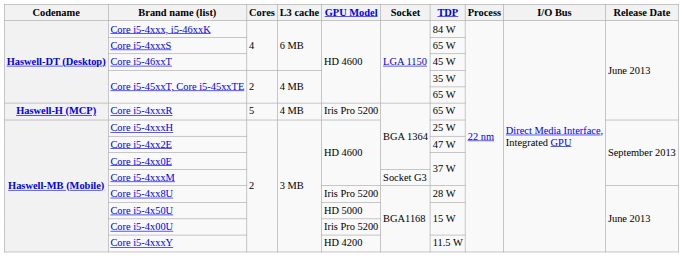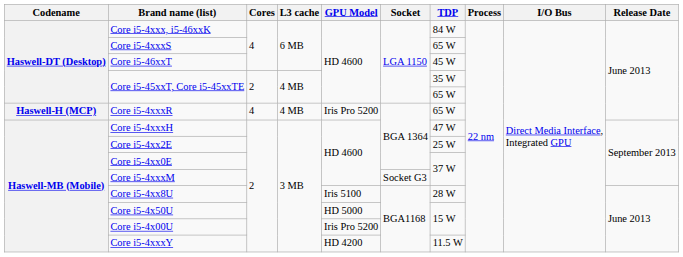Core i5-4xxxR | Cores: 5 -> 4
Core i5-4xxxH | TDP: 25 W -> 47 W
Core i5-4xx2E | TDP: 47 W -> 25 W
Core i5-4xx8U | GPU Model: Iris Pro 5200 -> Iris 5100
